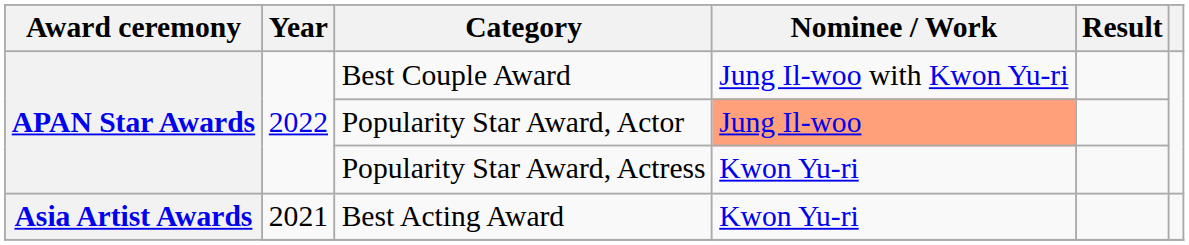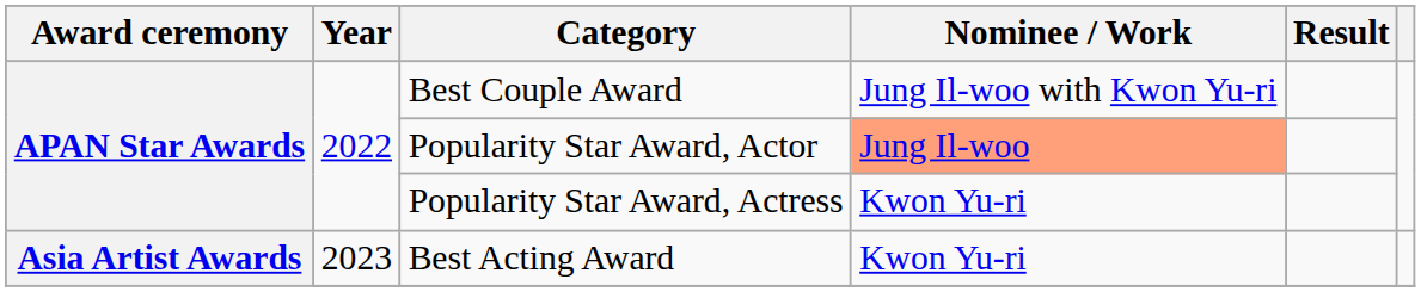Best Acting Award | Year: 2021 -> 2023
